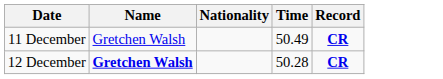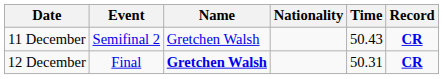+ column: Event | Semifinal 2 | Final
11 December | Time: 50.49 -> 50.43
12 December | Time: 50.28 -> 50.31
